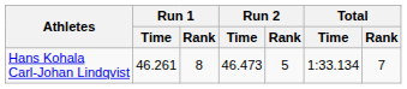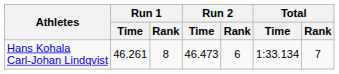Hans Kohala Carl-Johan Lindqvist | Run 2 / Rank: 5 -> 6
